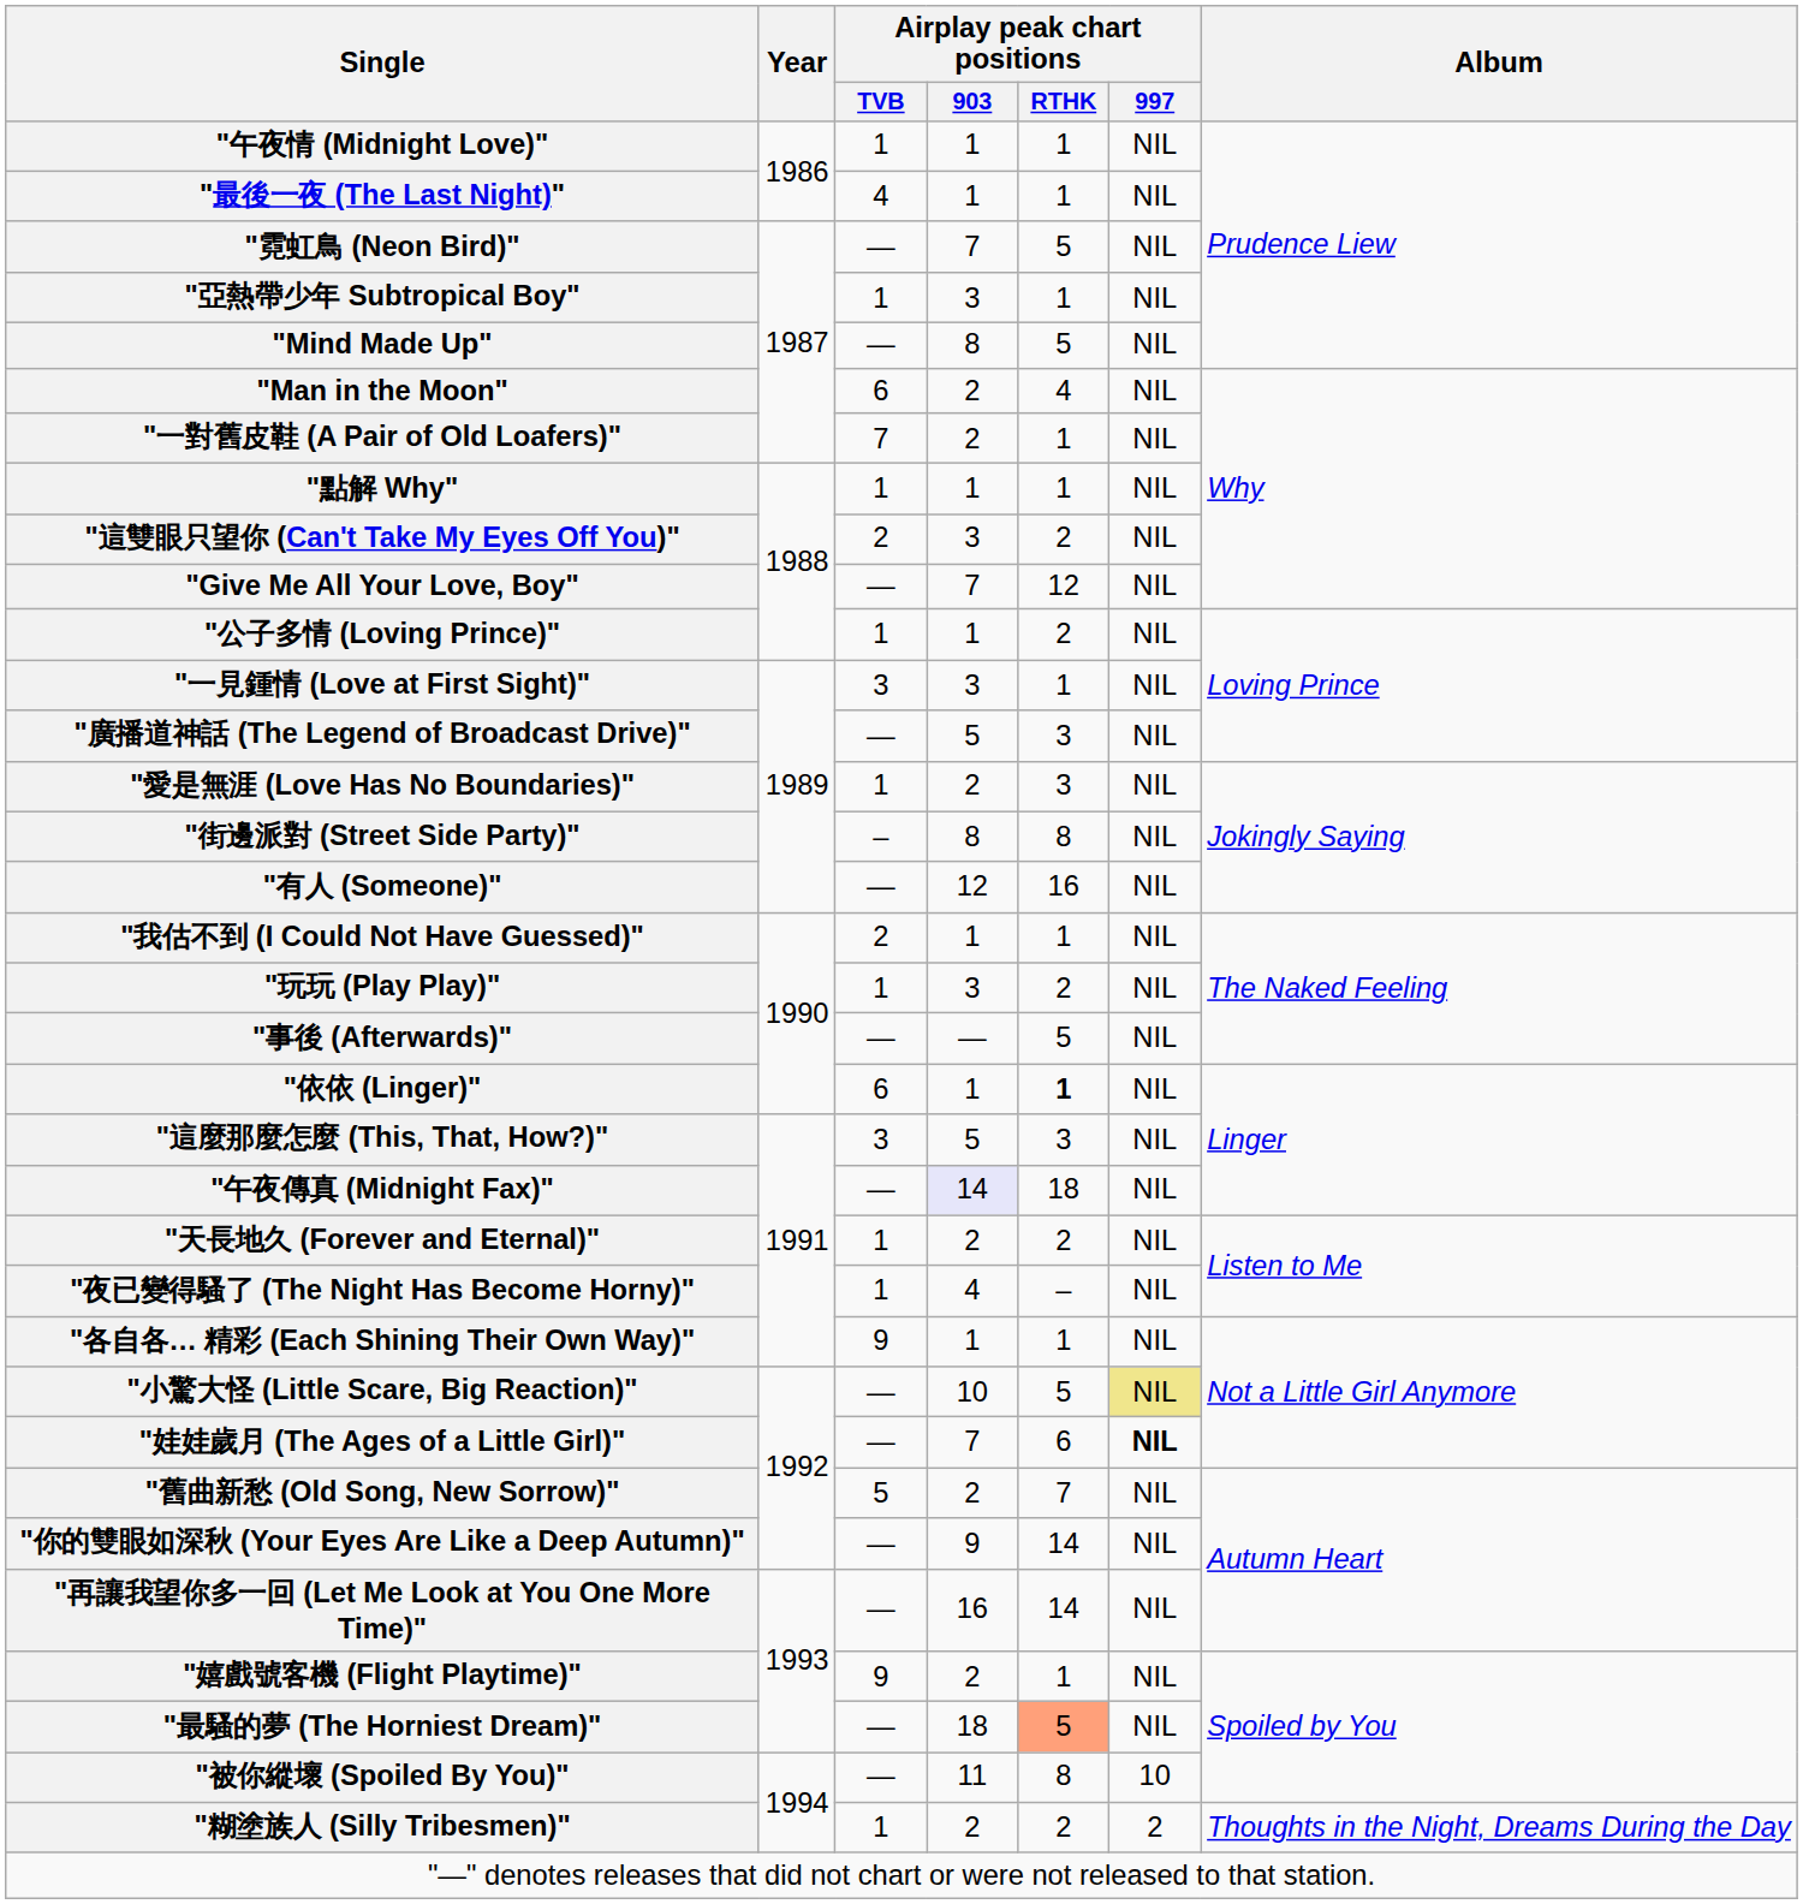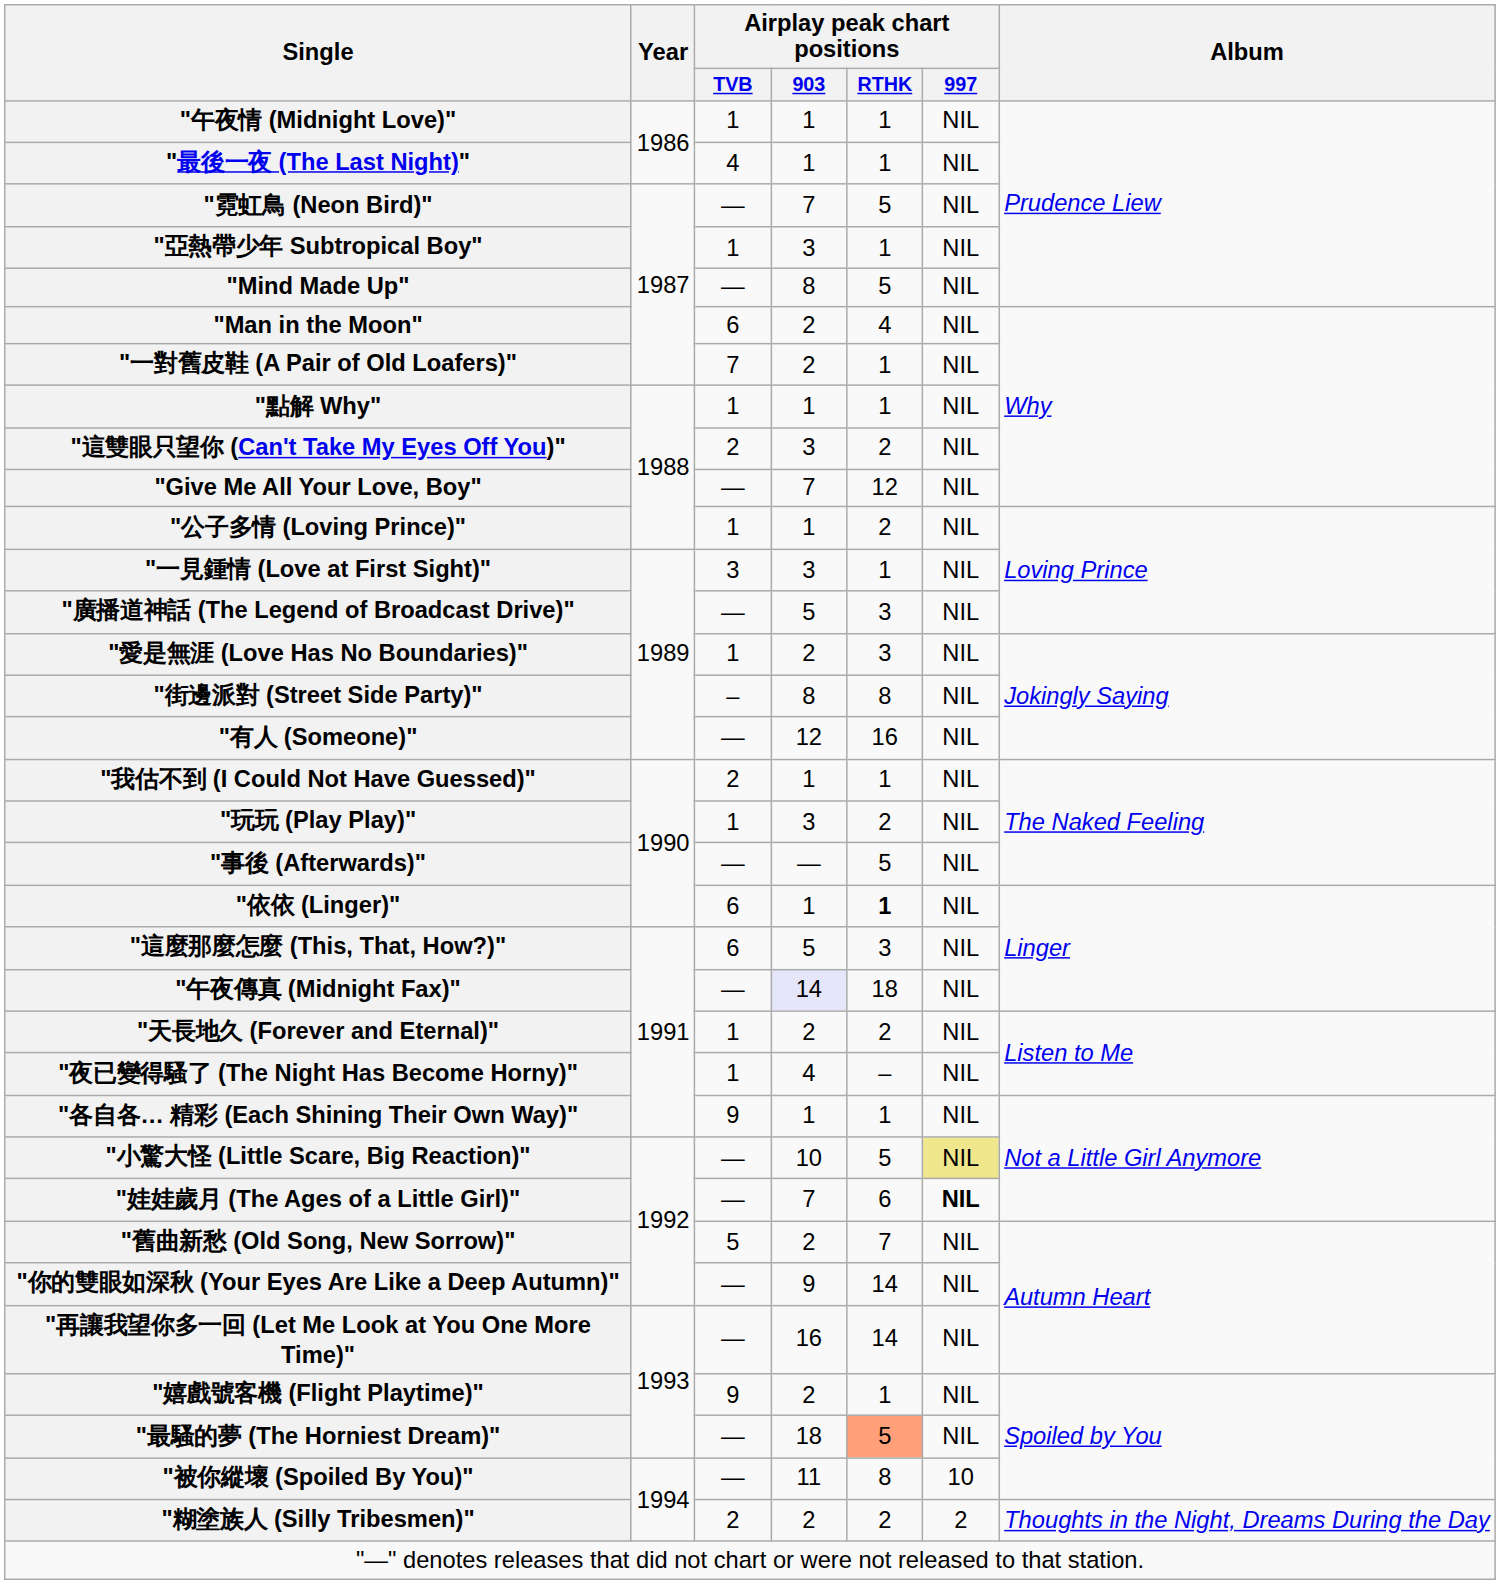"這麼那麼怎麼 (This, That, How?)" | Airplay peak chart positions / TVB: 3 -> 6
"糊塗族人 (Silly Tribesmen)" | Airplay peak chart positions / TVB: 1 -> 2
